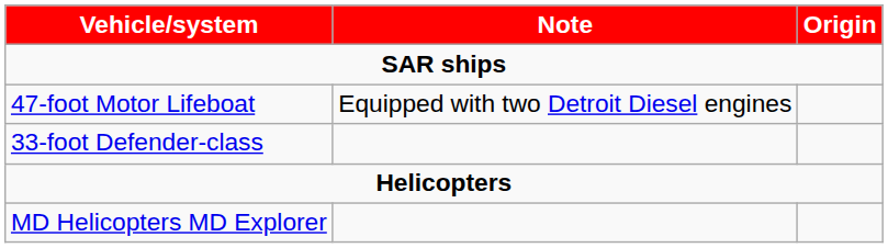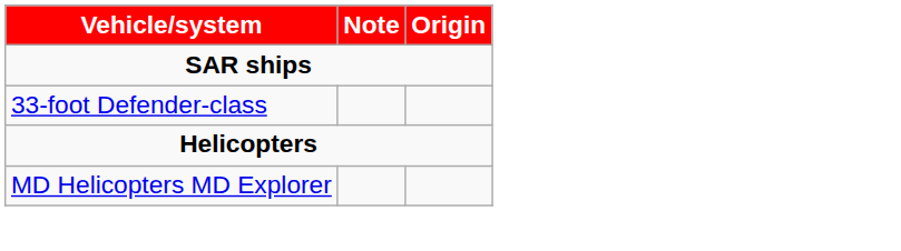- row: 47-foot Motor Lifeboat | Equipped with two Detroit Diesel engines
